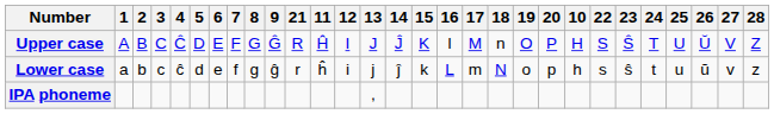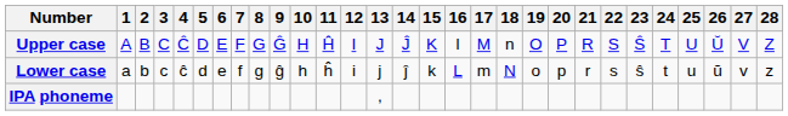columns swapped: 10 <-> 21
